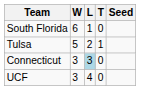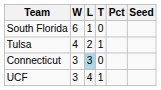+ column: Pct
Tulsa | W: 5 -> 4
UCF | T: 0 -> 1
